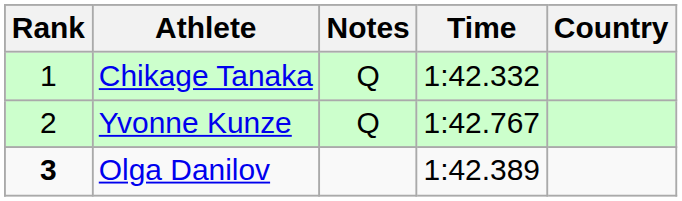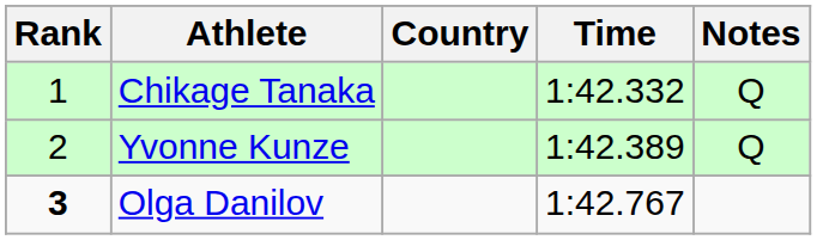columns swapped: Country <-> Notes
Yvonne Kunze | Time: 1:42.767 -> 1:42.389
Olga Danilov | Time: 1:42.389 -> 1:42.767
